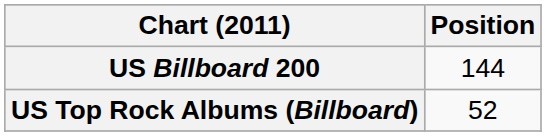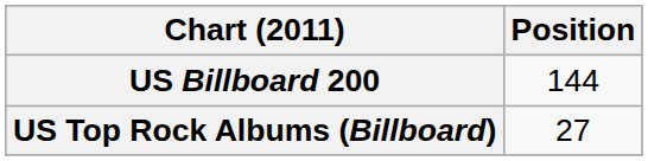US Top Rock Albums (Billboard) | Position: 52 -> 27
